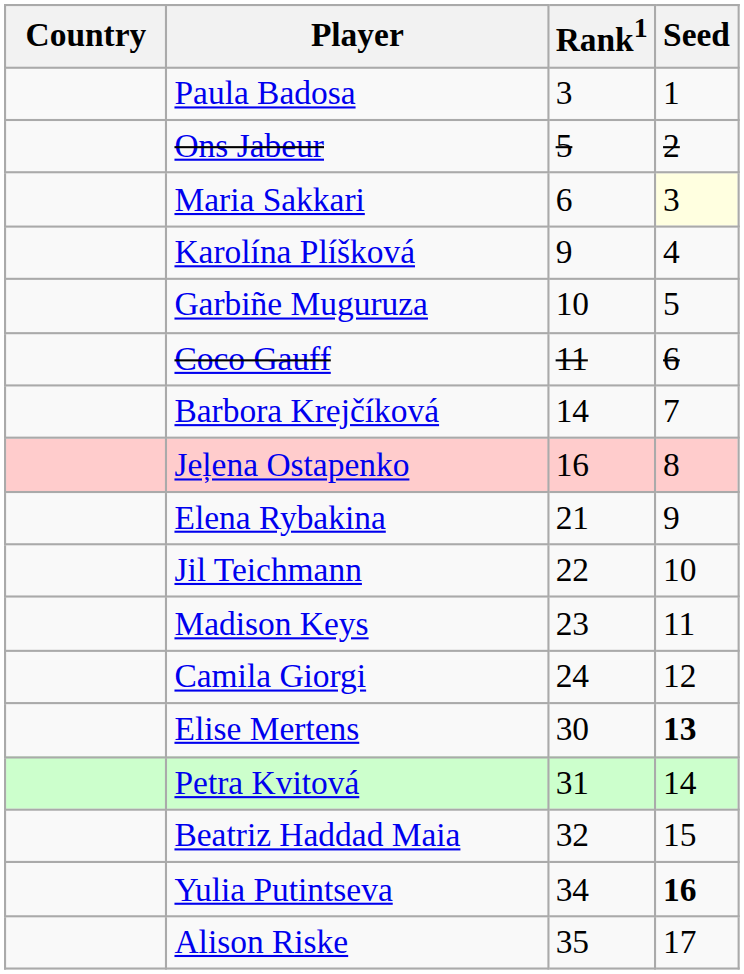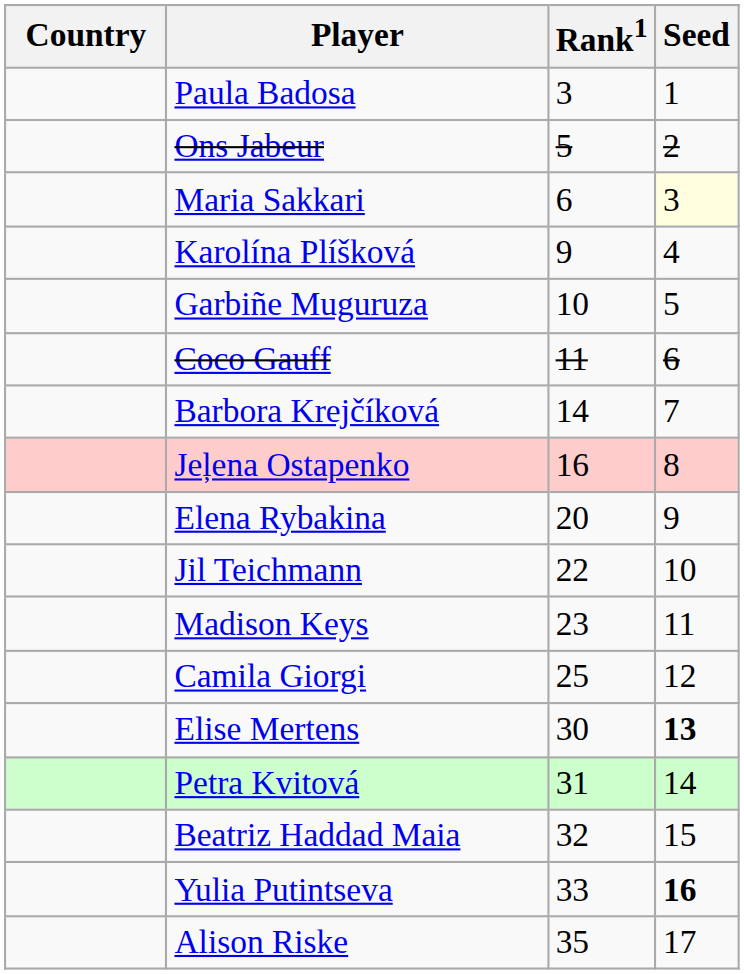Elena Rybakina | Rank1: 21 -> 20
Camila Giorgi | Rank1: 24 -> 25
Yulia Putintseva | Rank1: 34 -> 33
